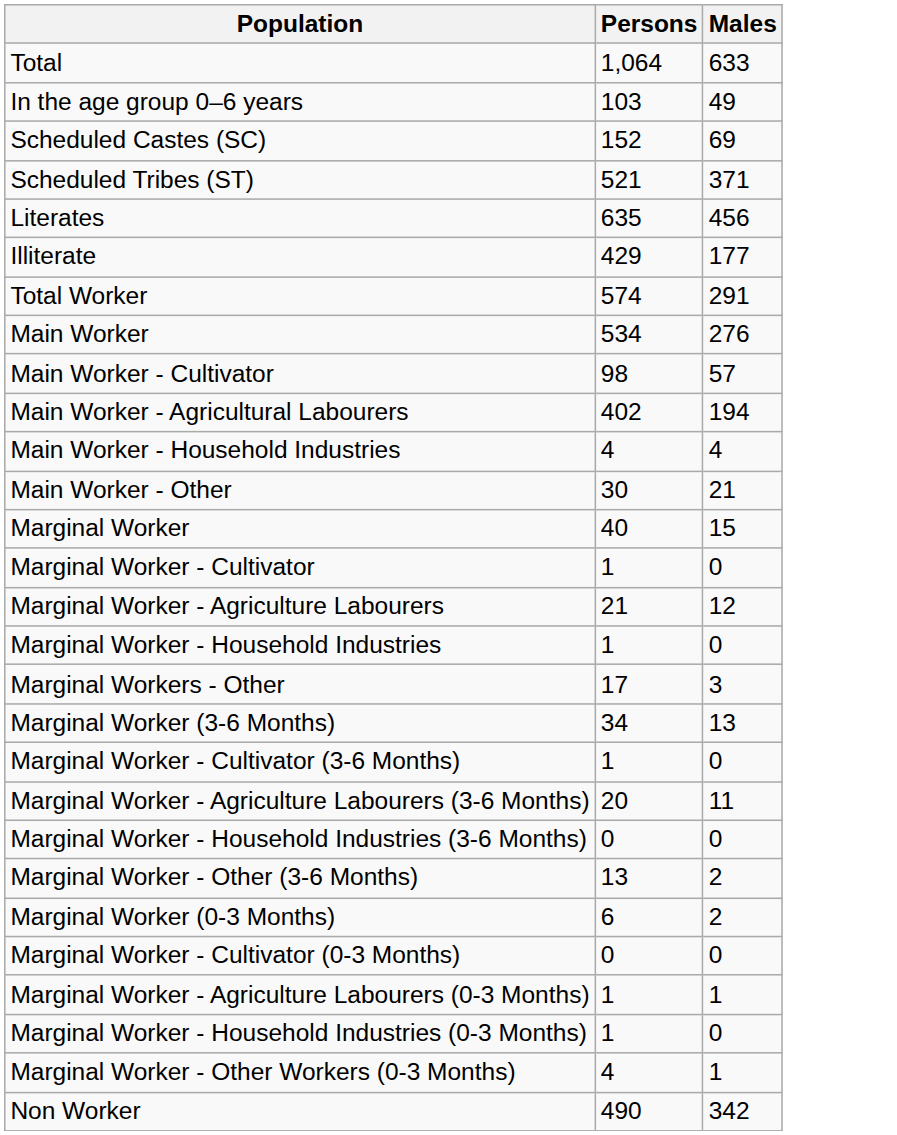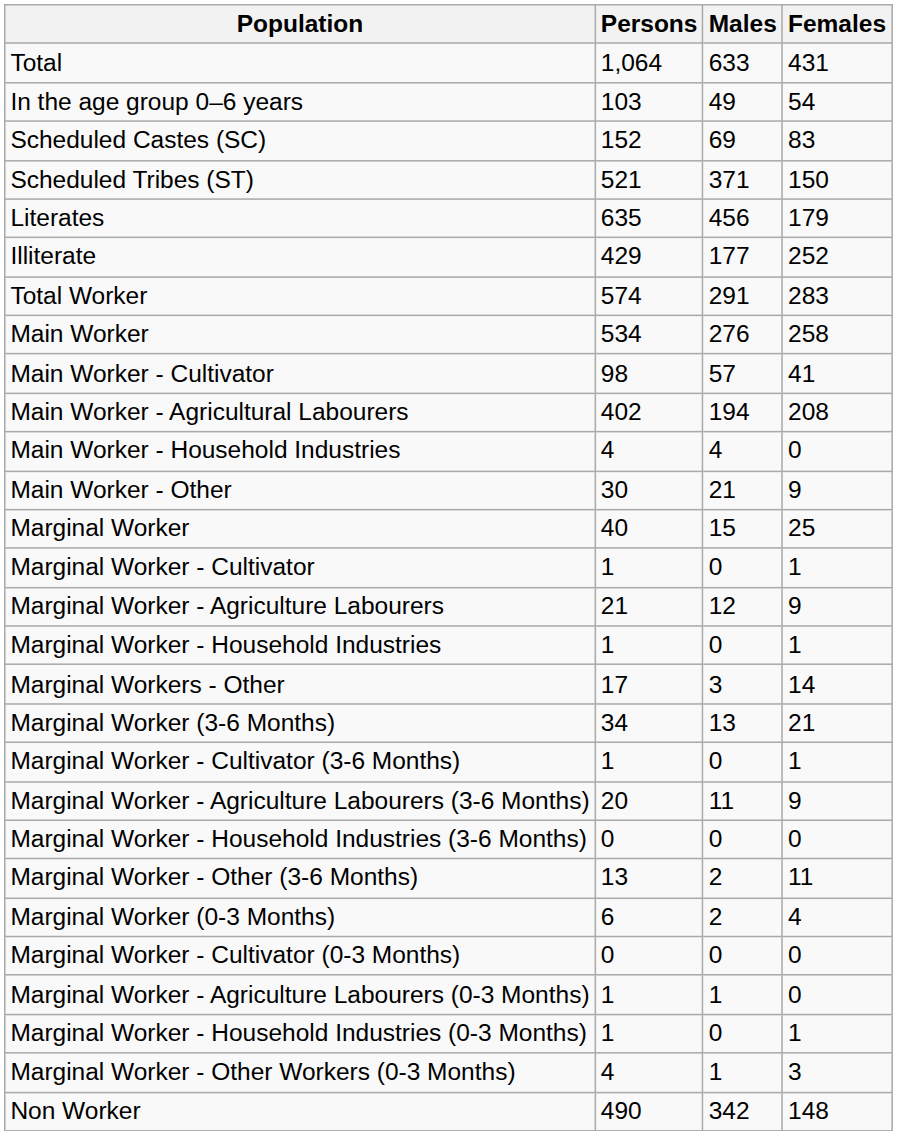+ column: Females | 431 | 54 | 83 | 150 | 179 | 252 | 283 | 258 | 41 | 208 | 0 | 9 | 25 | 1 | 9 | 1 | 14 | 21 | 1 | 9 | 0 | 11 | 4 | 0 | 0 | 1 | 3 | 148
